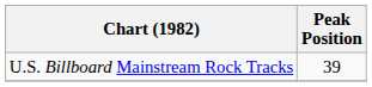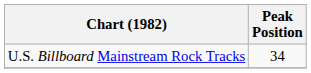U.S. Billboard Mainstream Rock Tracks | Peak Position: 39 -> 34
